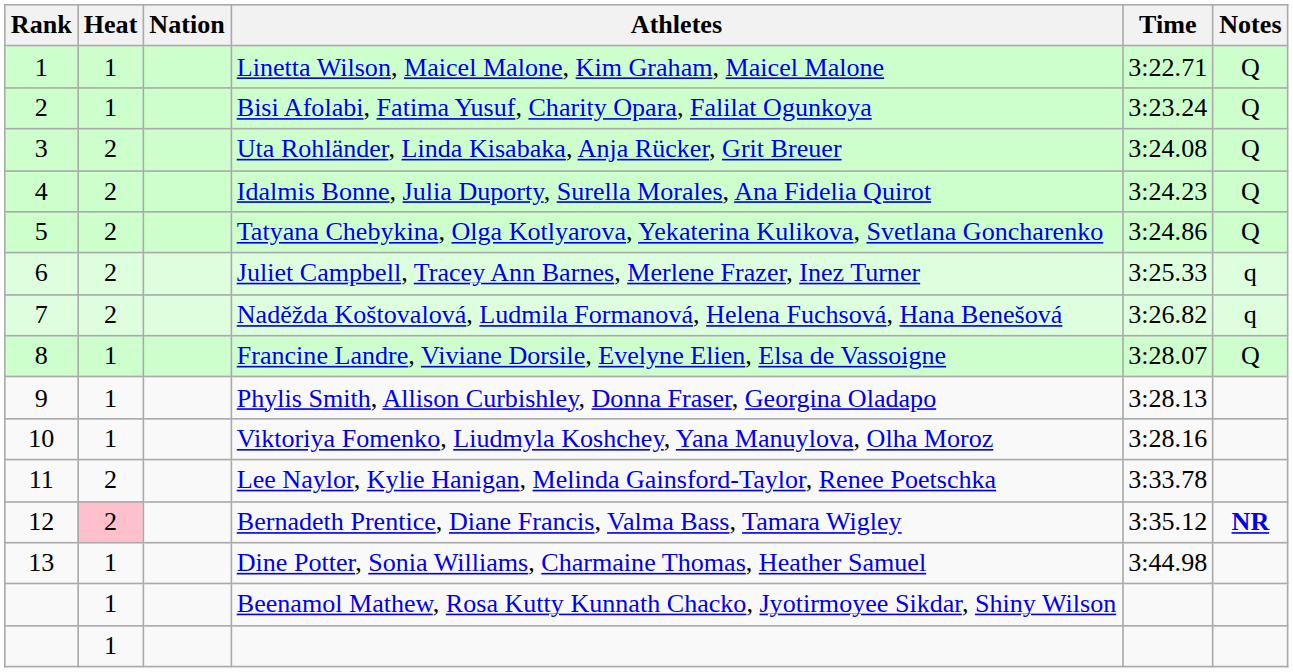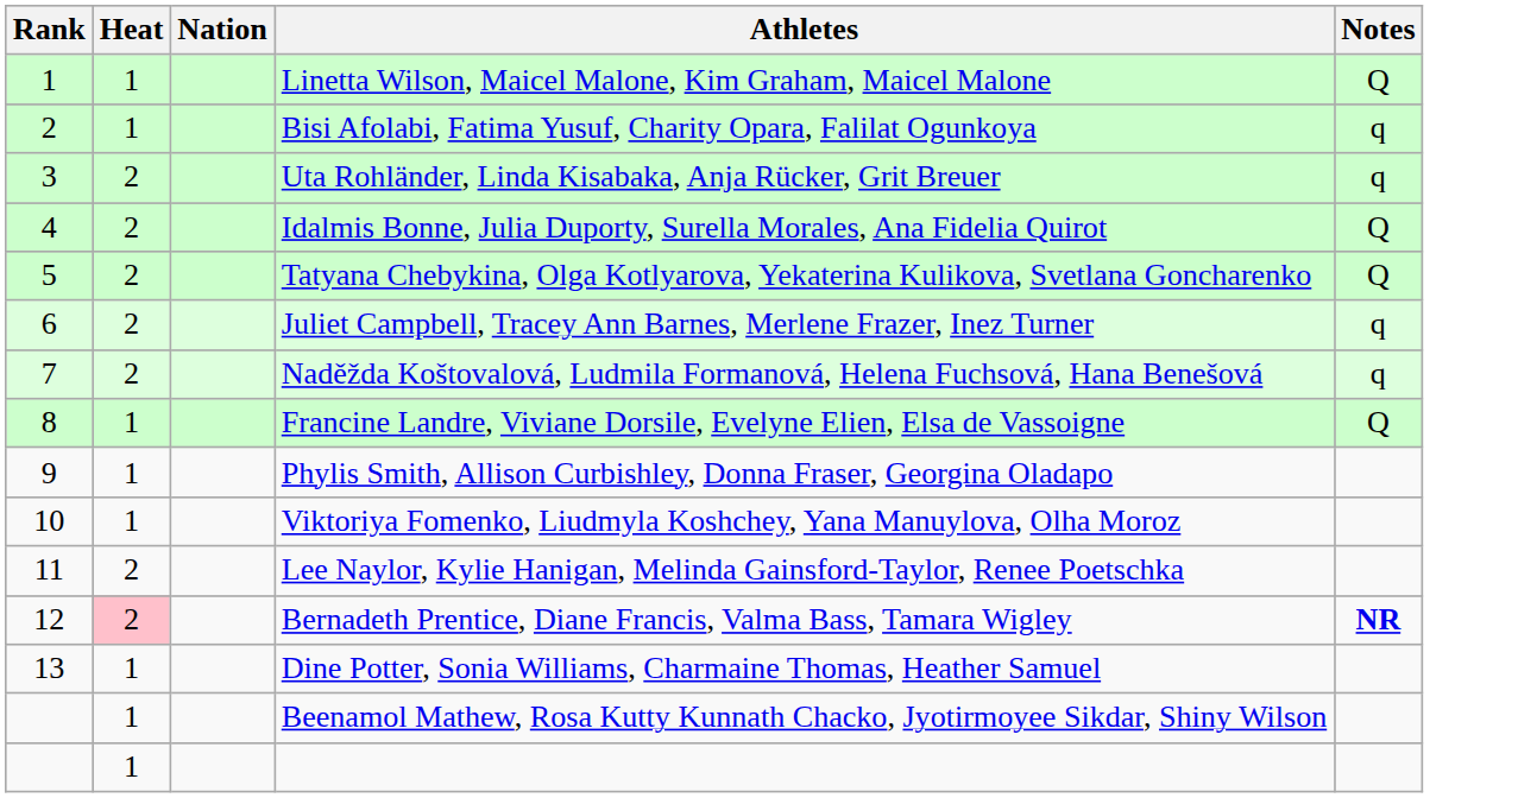- column: Time | 3:22.71 | 3:23.24 | 3:24.08 | 3:24.23 | 3:24.86 | 3:25.33 | 3:26.82 | 3:28.07 | 3:28.13 | 3:28.16 | 3:33.78 | 3:35.12 | 3:44.98
Bisi Afolabi, Fatima Yusuf, Charity Opara, Falilat Ogunkoya | Notes: Q -> q
Uta Rohländer, Linda Kisabaka, Anja Rücker, Grit Breuer | Notes: Q -> q
